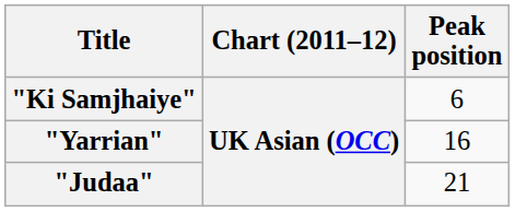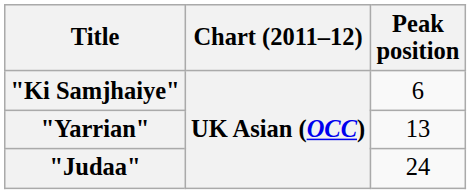"Yarrian" | Peak position: 16 -> 13
"Judaa" | Peak position: 21 -> 24
